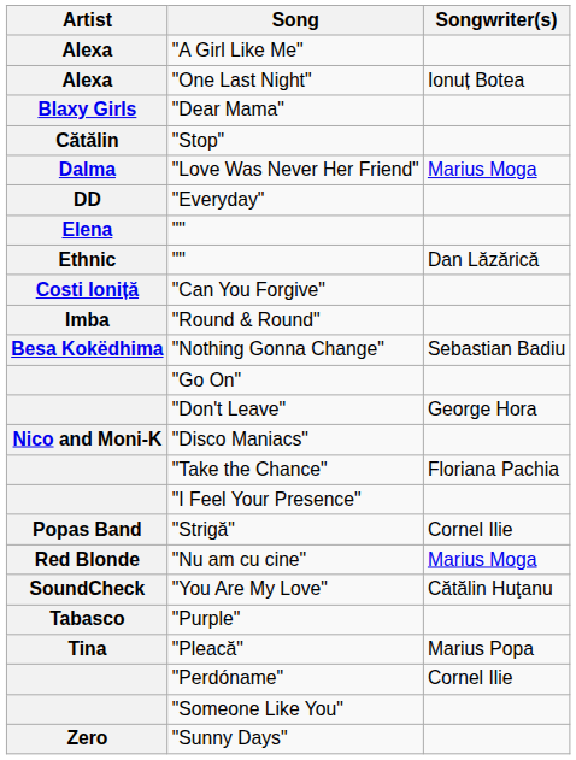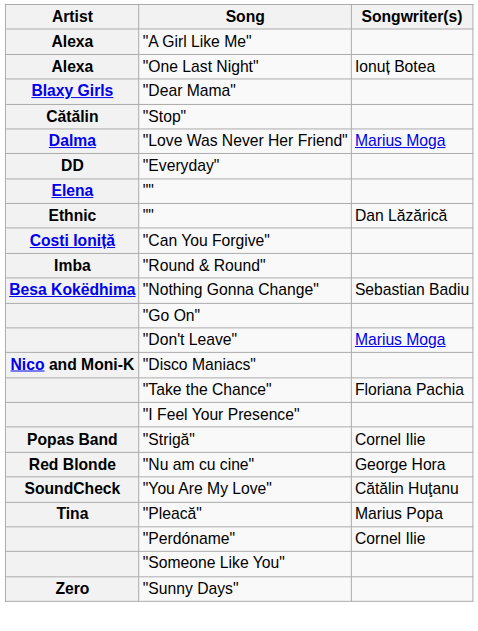"Don't Leave" | Songwriter(s): George Hora -> Marius Moga
"Nu am cu cine" | Songwriter(s): Marius Moga -> George Hora
- row: Tabasco | "Purple"
